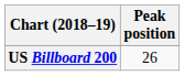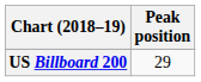US Billboard 200 | Peak position: 26 -> 29
